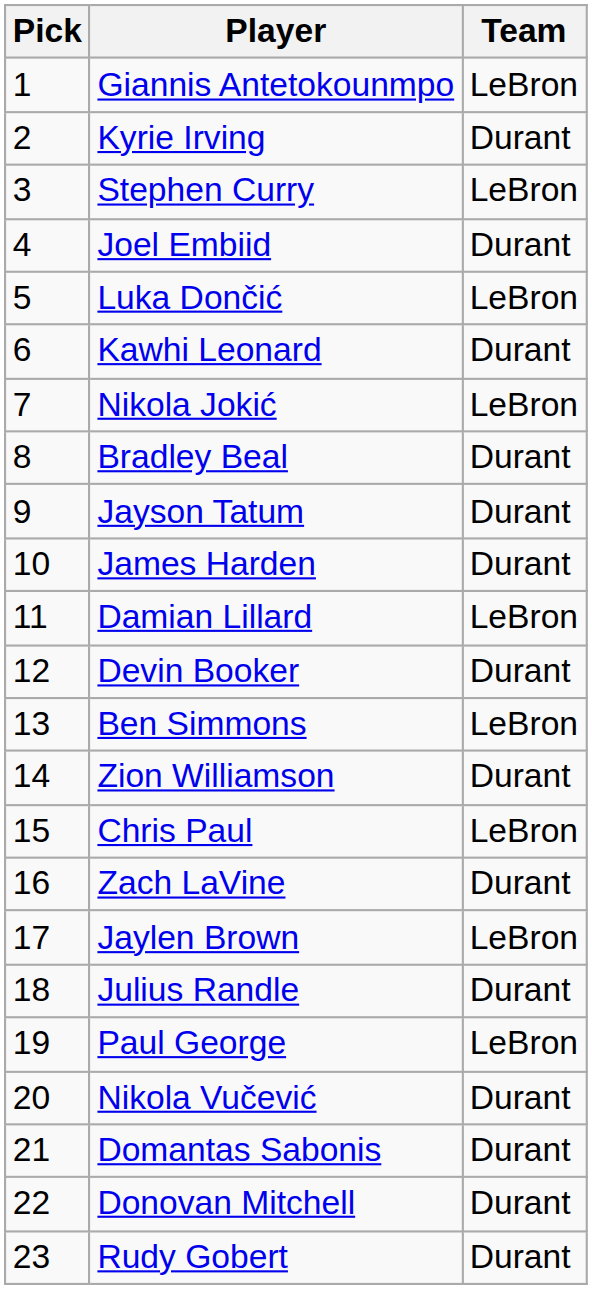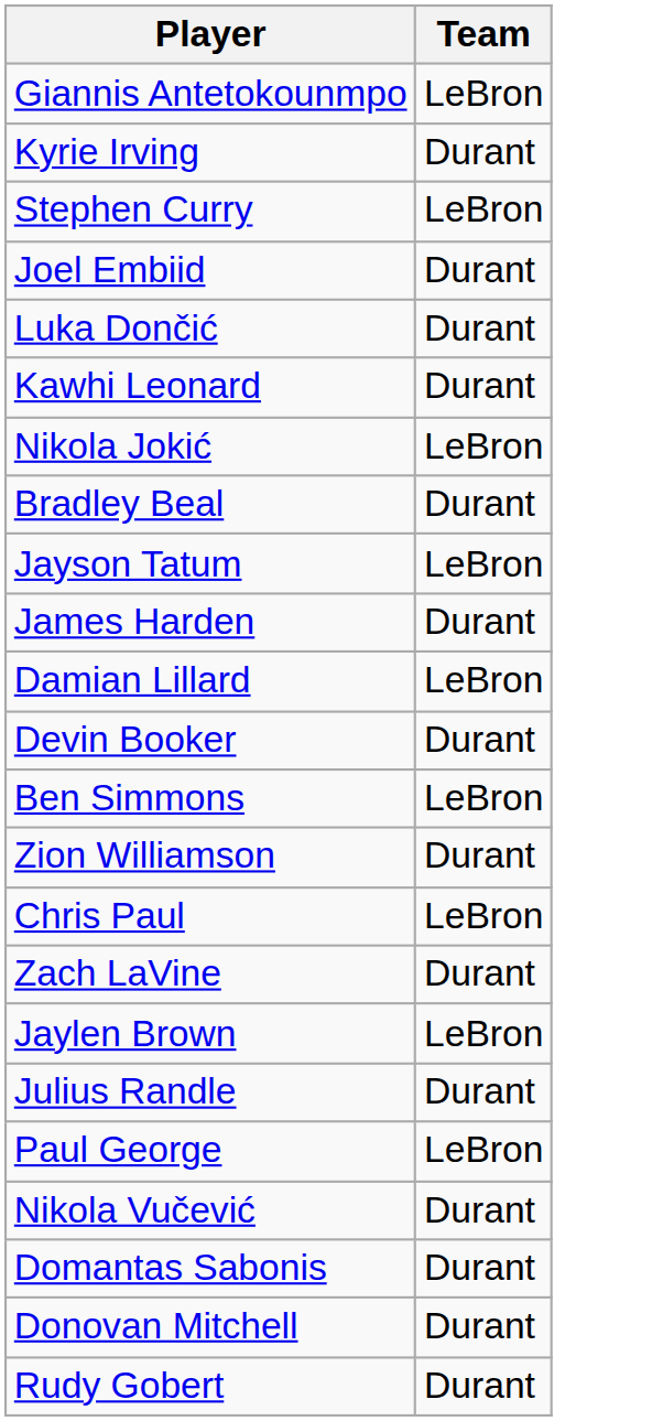- column: Pick | 1 | 2 | 3 | 4 | 5 | 6 | 7 | 8 | 9 | 10 | 11 | 12 | 13 | 14 | 15 | 16 | 17 | 18 | 19 | 20 | 21 | 22 | 23
Luka Dončić | Team: LeBron -> Durant
Jayson Tatum | Team: Durant -> LeBron
